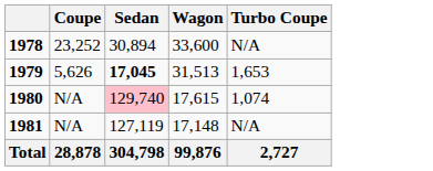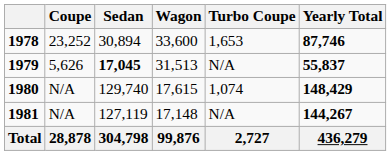+ column: Yearly Total | 87,746 | 55,837 | 148,429 | 144,267 | 436,279
1978 | Turbo Coupe: N/A -> 1,653
1979 | Turbo Coupe: 1,653 -> N/A
1980 | Sedan: pink background -> no background
